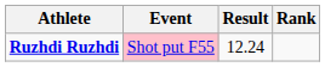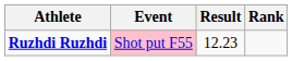Ruzhdi Ruzhdi | Result: 12.24 -> 12.23
